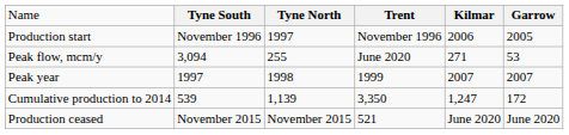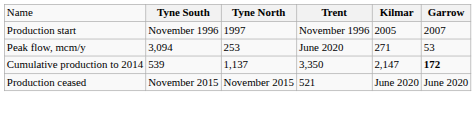Production start | column 5: 2006 -> 2005
Production start | column 6: 2005 -> 2007
Peak flow, mcm/y | column 3: 255 -> 253
- row: Peak year | 1997 | 1998 | 1999 | 2007 | 2007
Cumulative production to 2014 | column 3: 1,139 -> 1,137
Cumulative production to 2014 | column 5: 1,247 -> 2,147
Cumulative production to 2014 | column 6: normal -> bold
